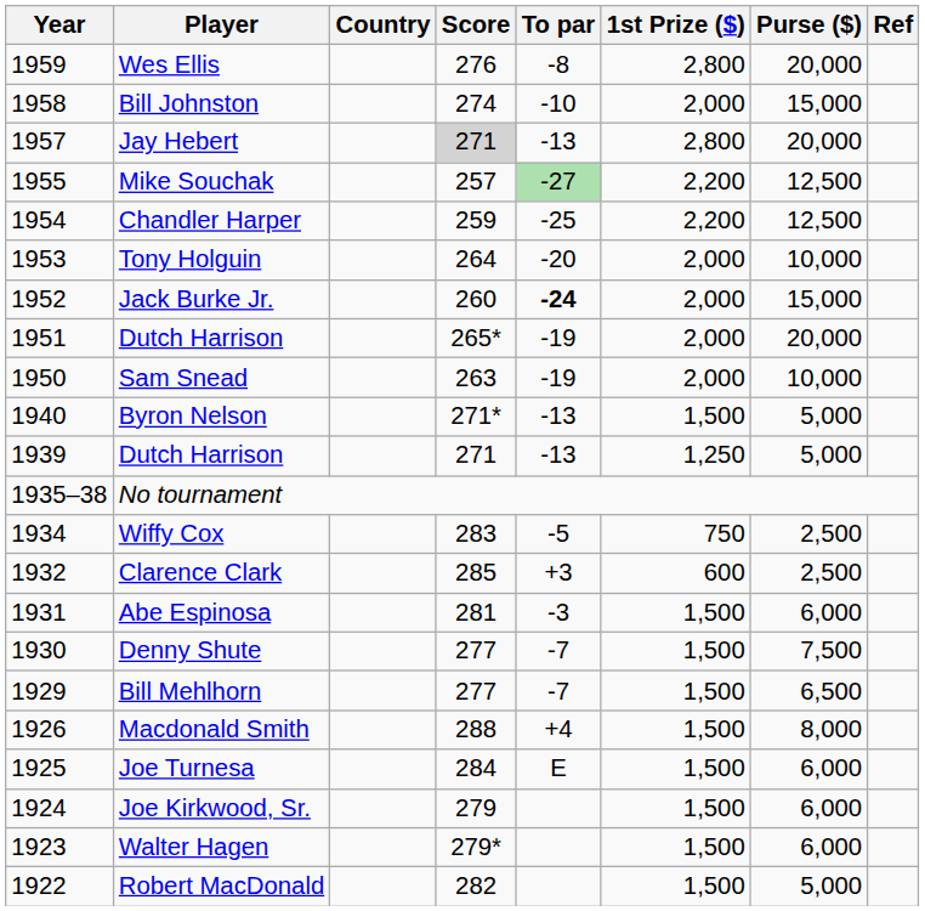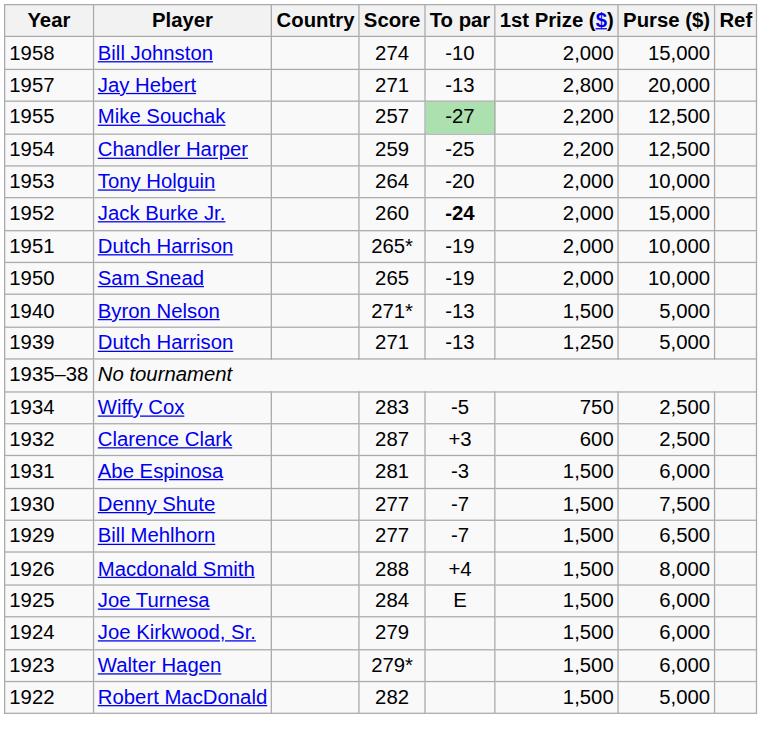- row: 1959 | Wes Ellis | 276 | -8 | 2,800 | 20,000
Jay Hebert | Score: lightgrey background -> no background
1951 / Dutch Harrison | Purse ($): 20,000 -> 10,000
Sam Snead | Score: 263 -> 265
Clarence Clark | Score: 285 -> 287
